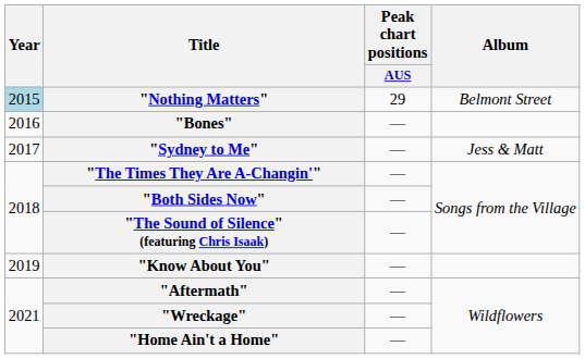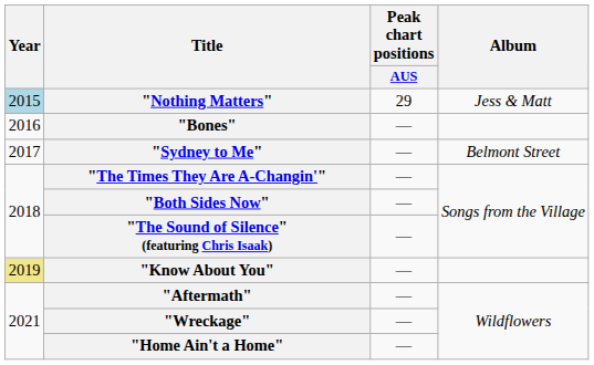"Nothing Matters" | Album: Belmont Street -> Jess & Matt
"Sydney to Me" | Album: Jess & Matt -> Belmont Street
"Know About You" | Year: no background -> khaki background
